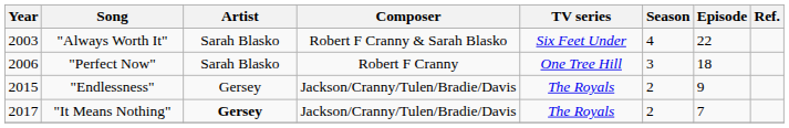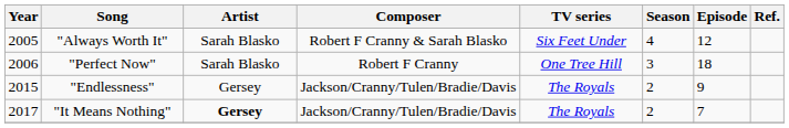"Always Worth It" | Year: 2003 -> 2005
"Always Worth It" | Episode: 22 -> 12
